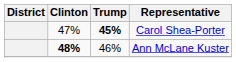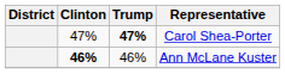Carol Shea-Porter | Trump: 45% -> 47%
Ann McLane Kuster | Clinton: 48% -> 46%
